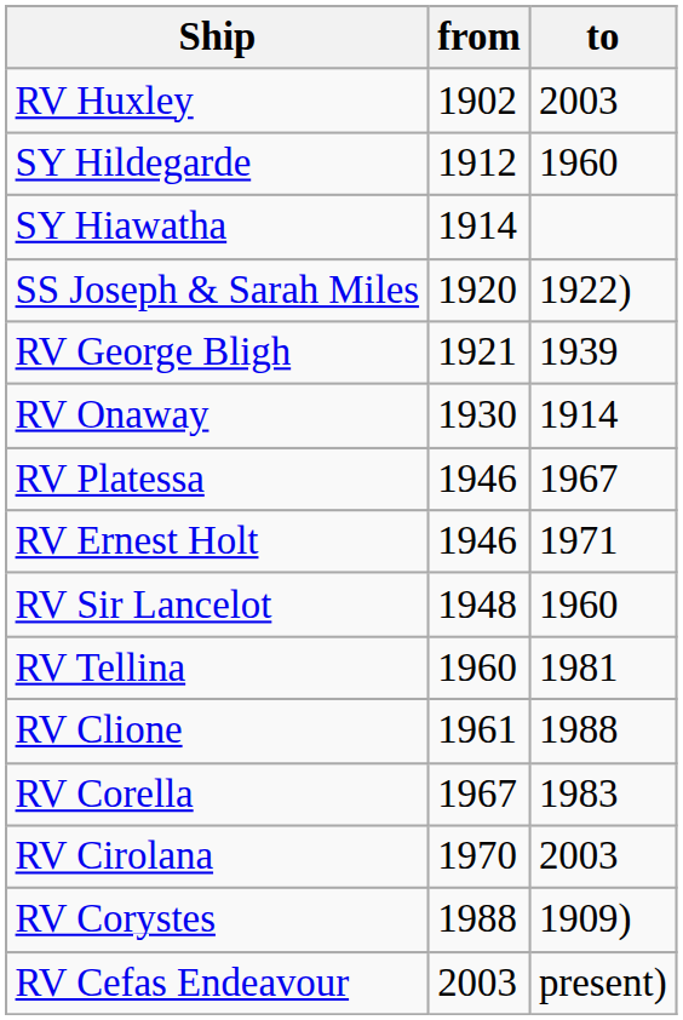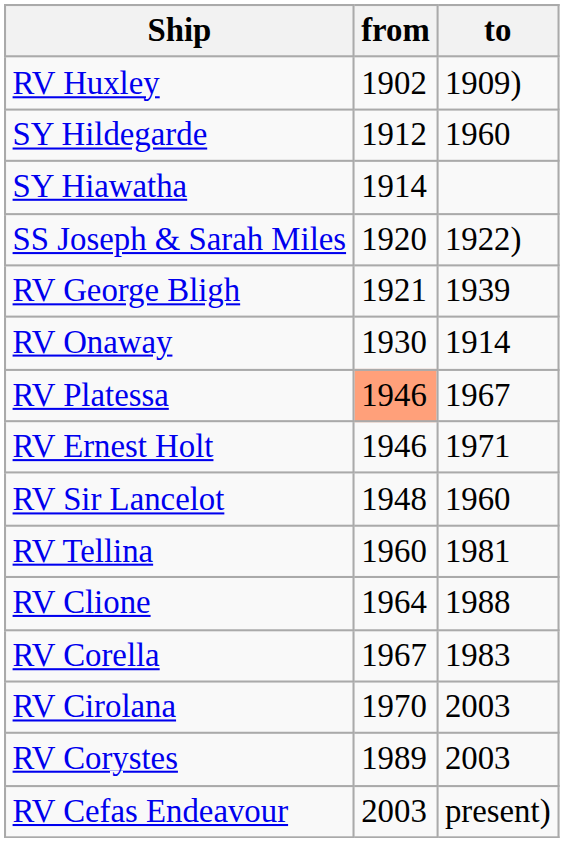RV Huxley | to: 2003 -> 1909)
RV Platessa | from: no background -> lightsalmon background
RV Clione | from: 1961 -> 1964
RV Corystes | from: 1988 -> 1989
RV Corystes | to: 1909) -> 2003
